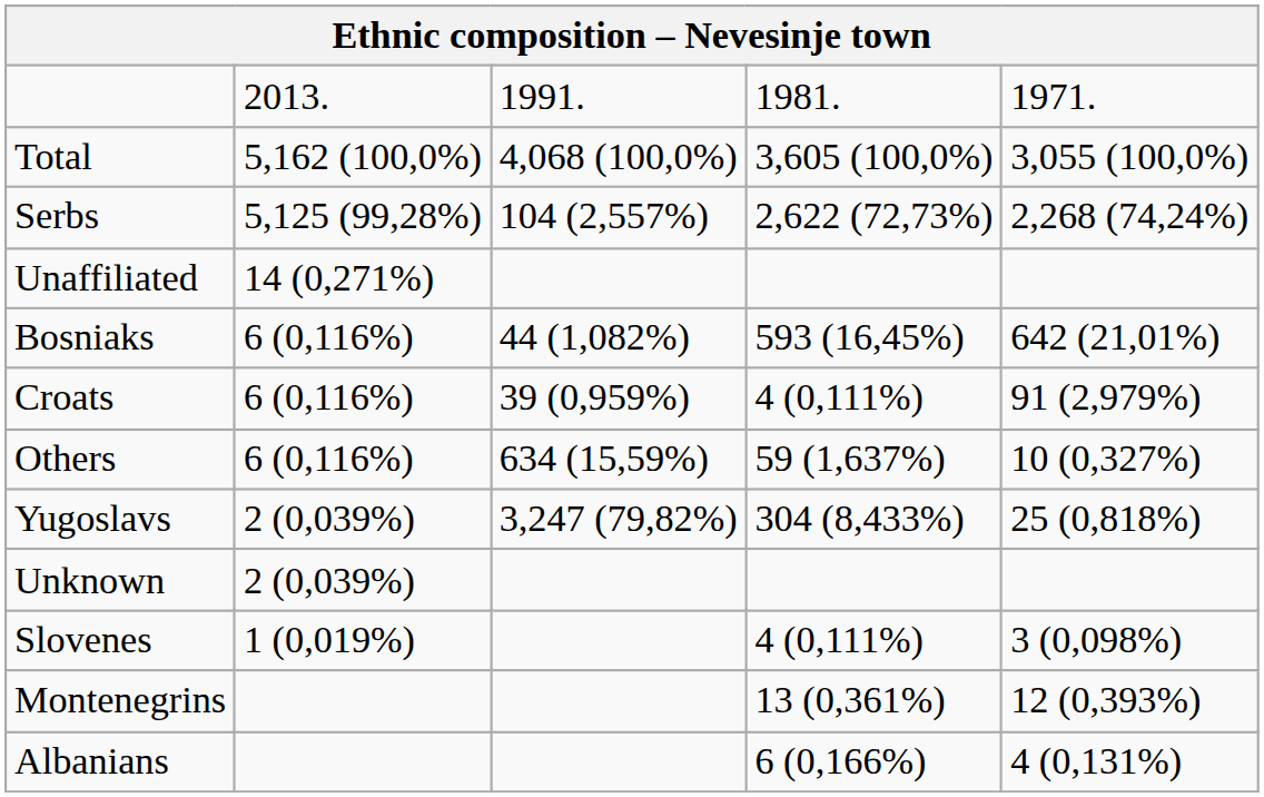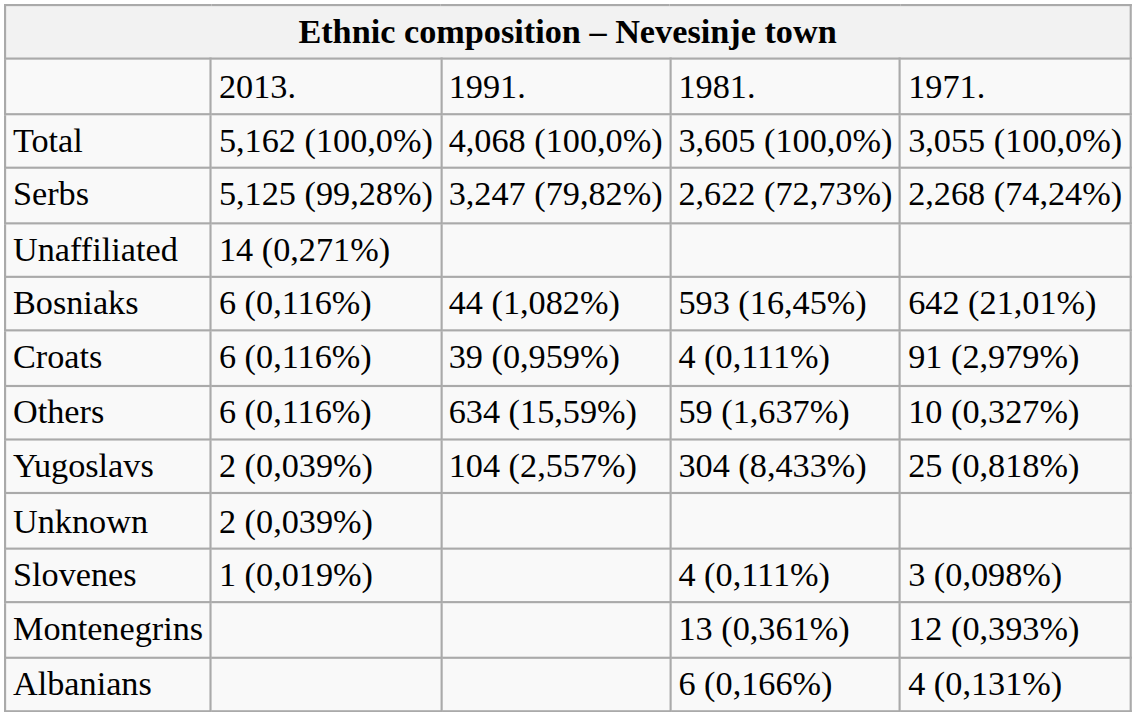Serbs | column 3: 104 (2,557%) -> 3,247 (79,82%)
Yugoslavs | column 3: 3,247 (79,82%) -> 104 (2,557%)
